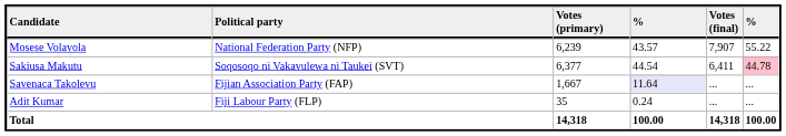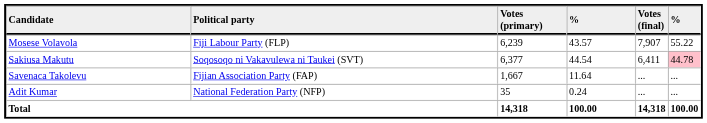Mosese Volavola | Political party: National Federation Party (NFP) -> Fiji Labour Party (FLP)
Savenaca Takolevu | column 4: lavender background -> no background
Adit Kumar | Political party: Fiji Labour Party (FLP) -> National Federation Party (NFP)
